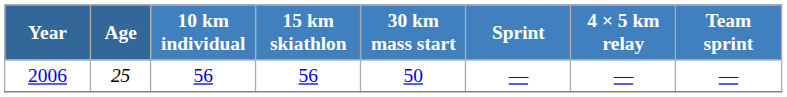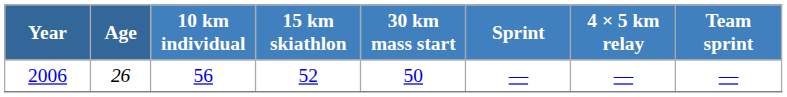2006 | Age: 25 -> 26
2006 | 15 km skiathlon: 56 -> 52
